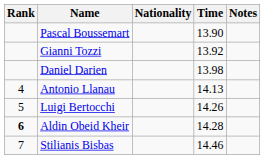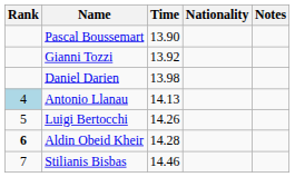columns swapped: Nationality <-> Time
Antonio Llanau | Rank: no background -> lightblue background
